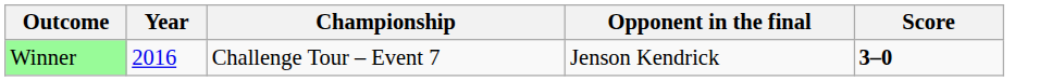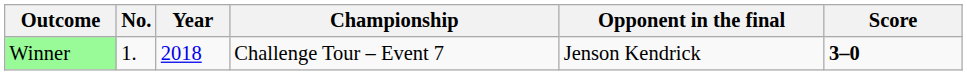+ column: No. | 1.
Winner | Year: 2016 -> 2018
